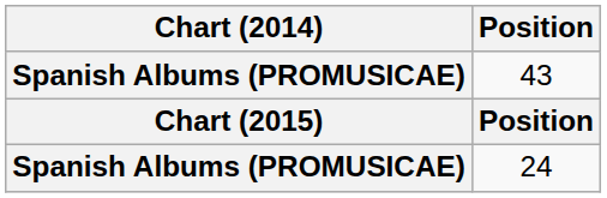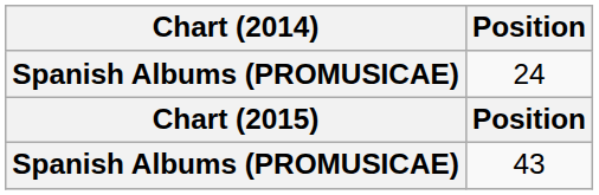rows swapped: 24 <-> 43
